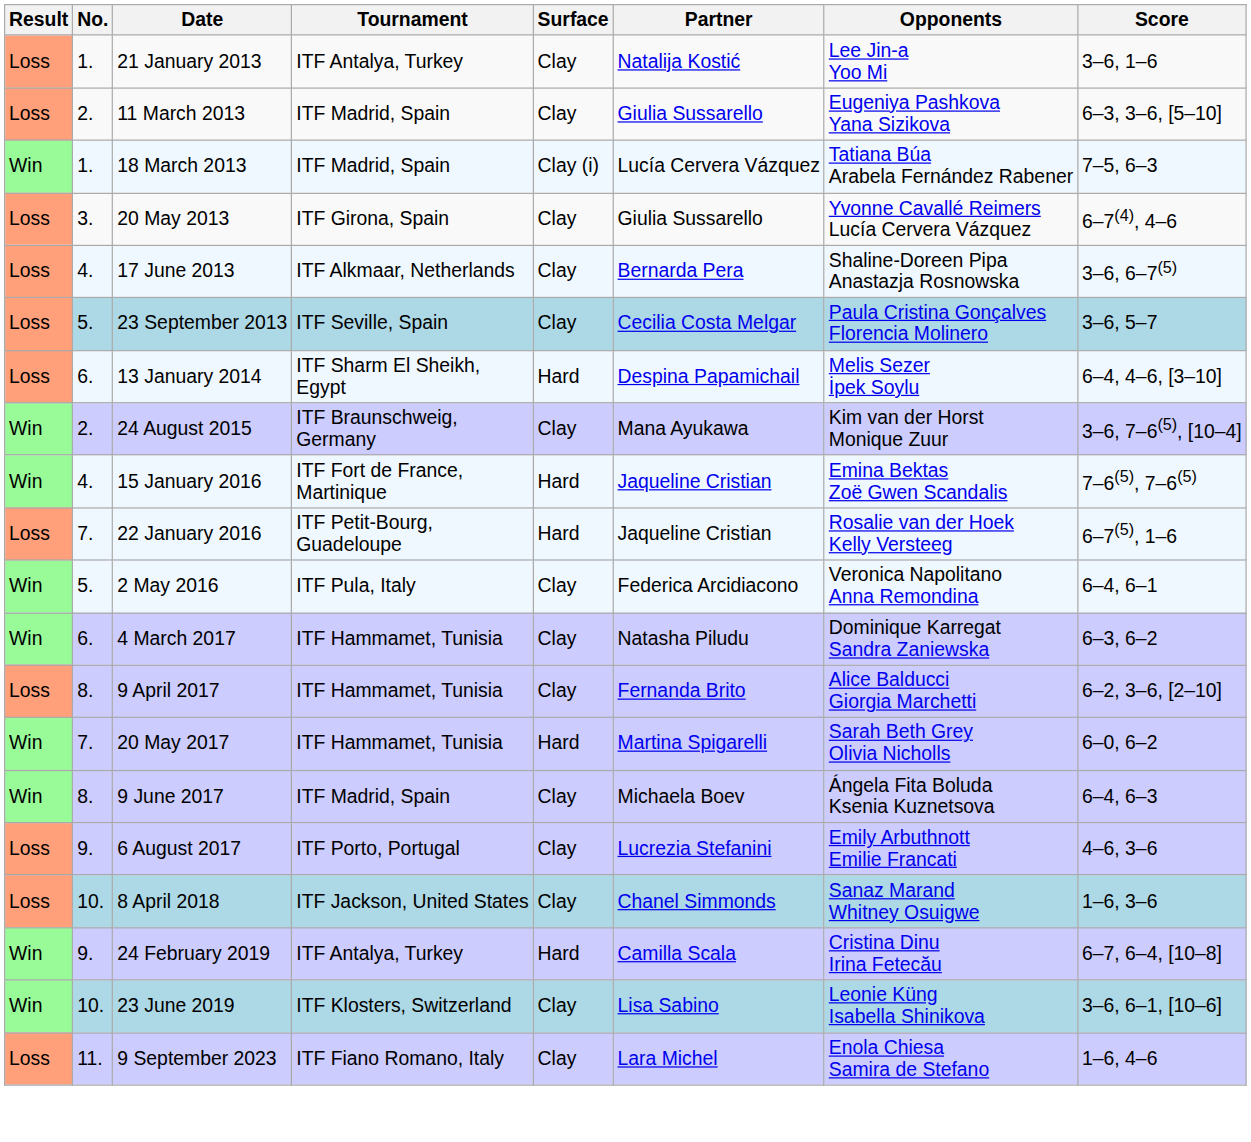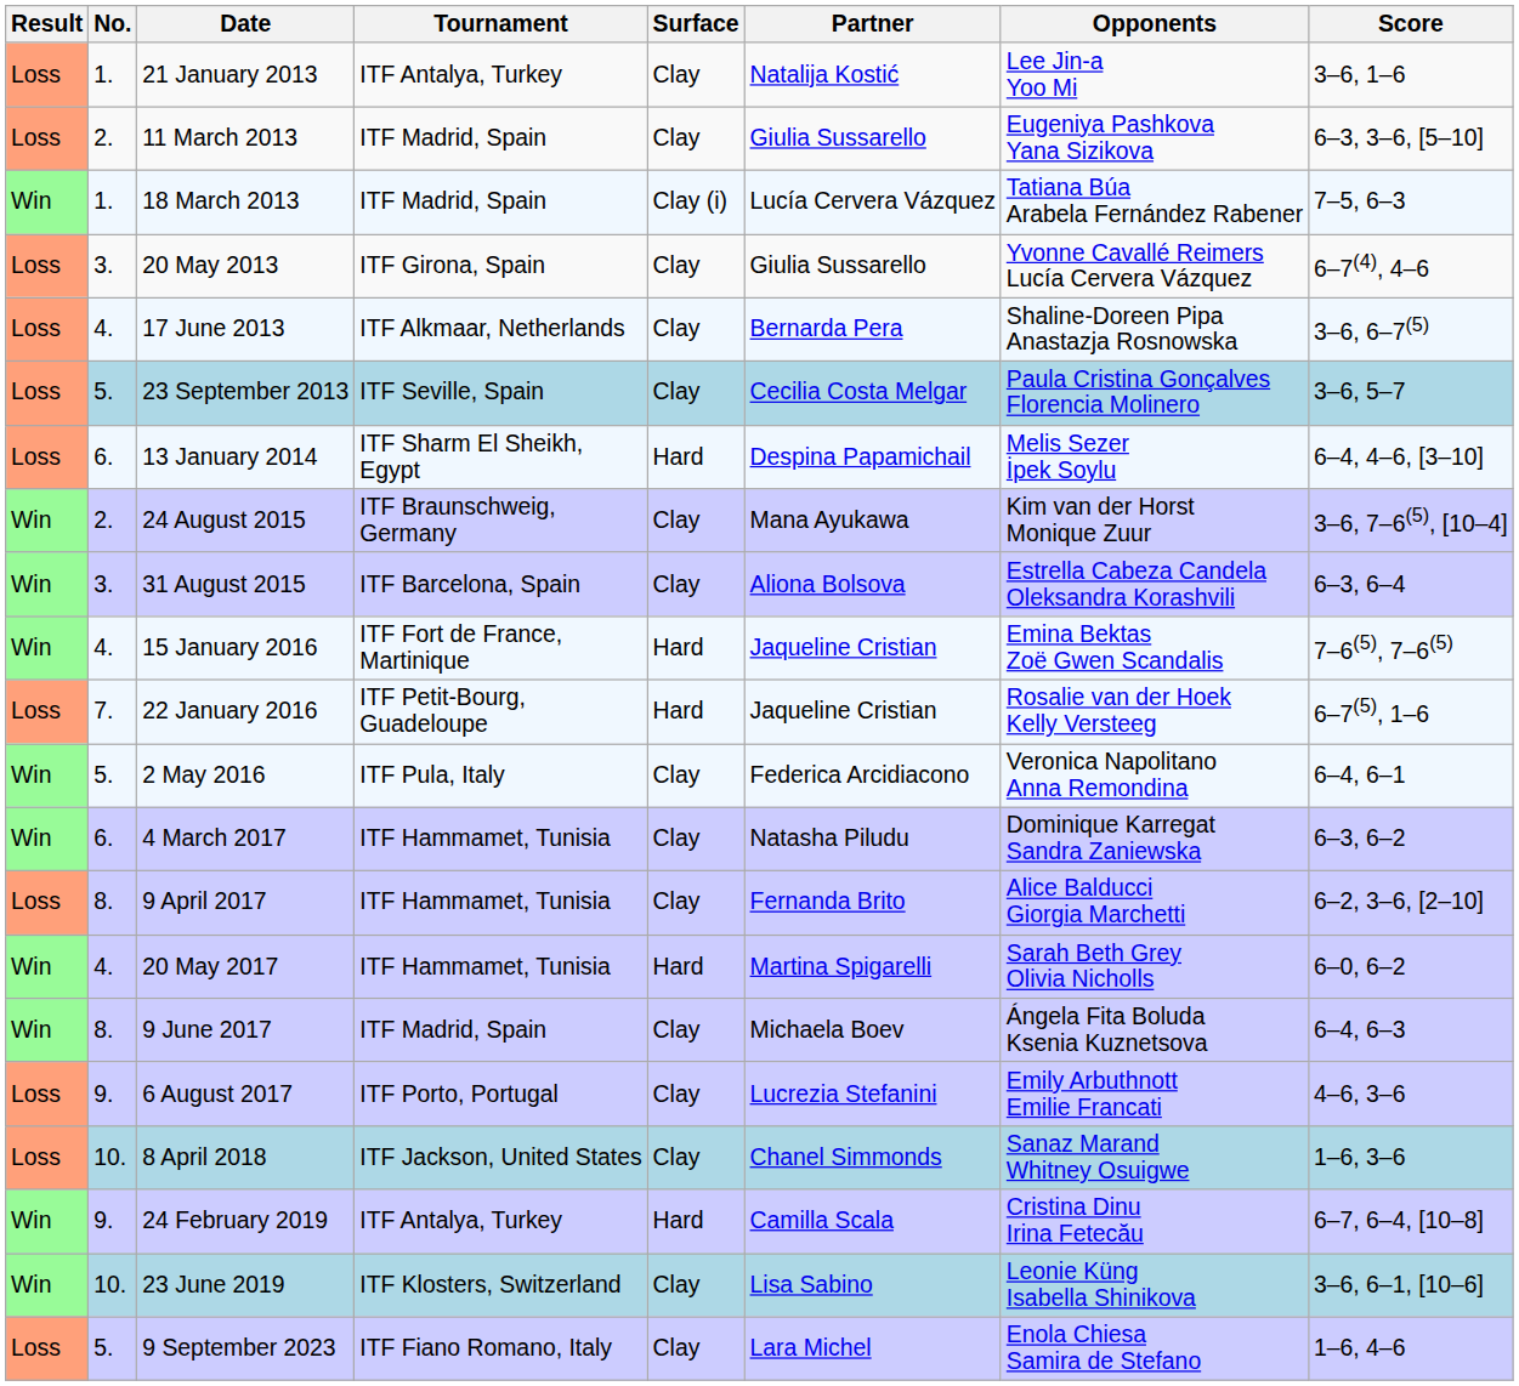+ row: Win | 3. | 31 August 2015 | ITF Barcelona, Spain | Clay | Aliona Bolsova | Estrella Cabeza Candela Oleksandra Korashvili | 6–3, 6–4
20 May 2017 | No.: 7. -> 4.
9 September 2023 | No.: 11. -> 5.
